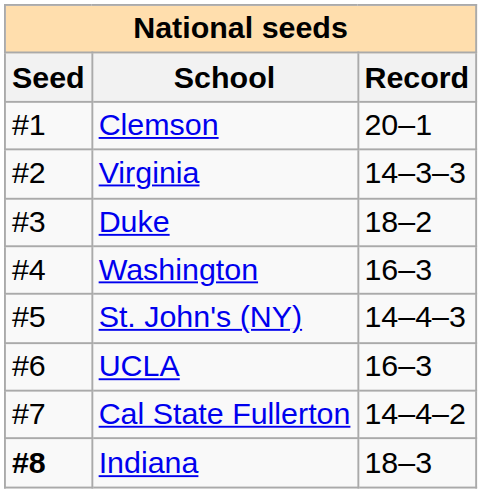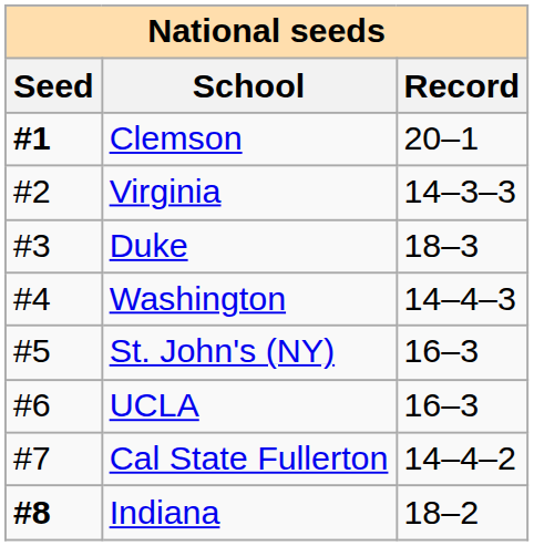Clemson | Seed: normal -> bold
Duke | Record: 18–2 -> 18–3
Washington | Record: 16–3 -> 14–4–3
St. John's (NY) | Record: 14–4–3 -> 16–3
Indiana | Record: 18–3 -> 18–2
